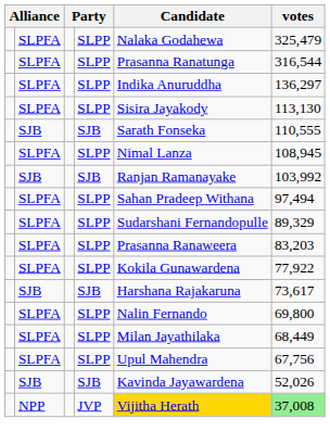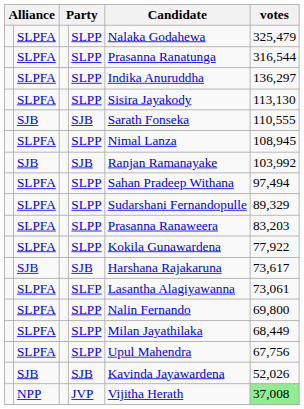+ row: SLPFA | SLFP | Lasantha Alagiyawanna | 73,061
JVP | Candidate: gold background -> no background
